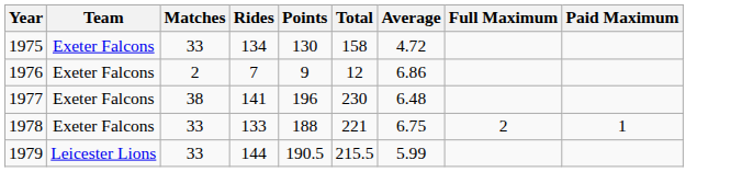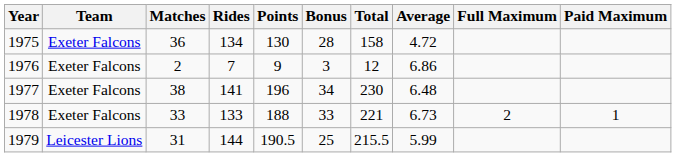+ column: Bonus | 28 | 3 | 34 | 33 | 25
1975 | Matches: 33 -> 36
1978 | Average: 6.75 -> 6.73
1979 | Matches: 33 -> 31
